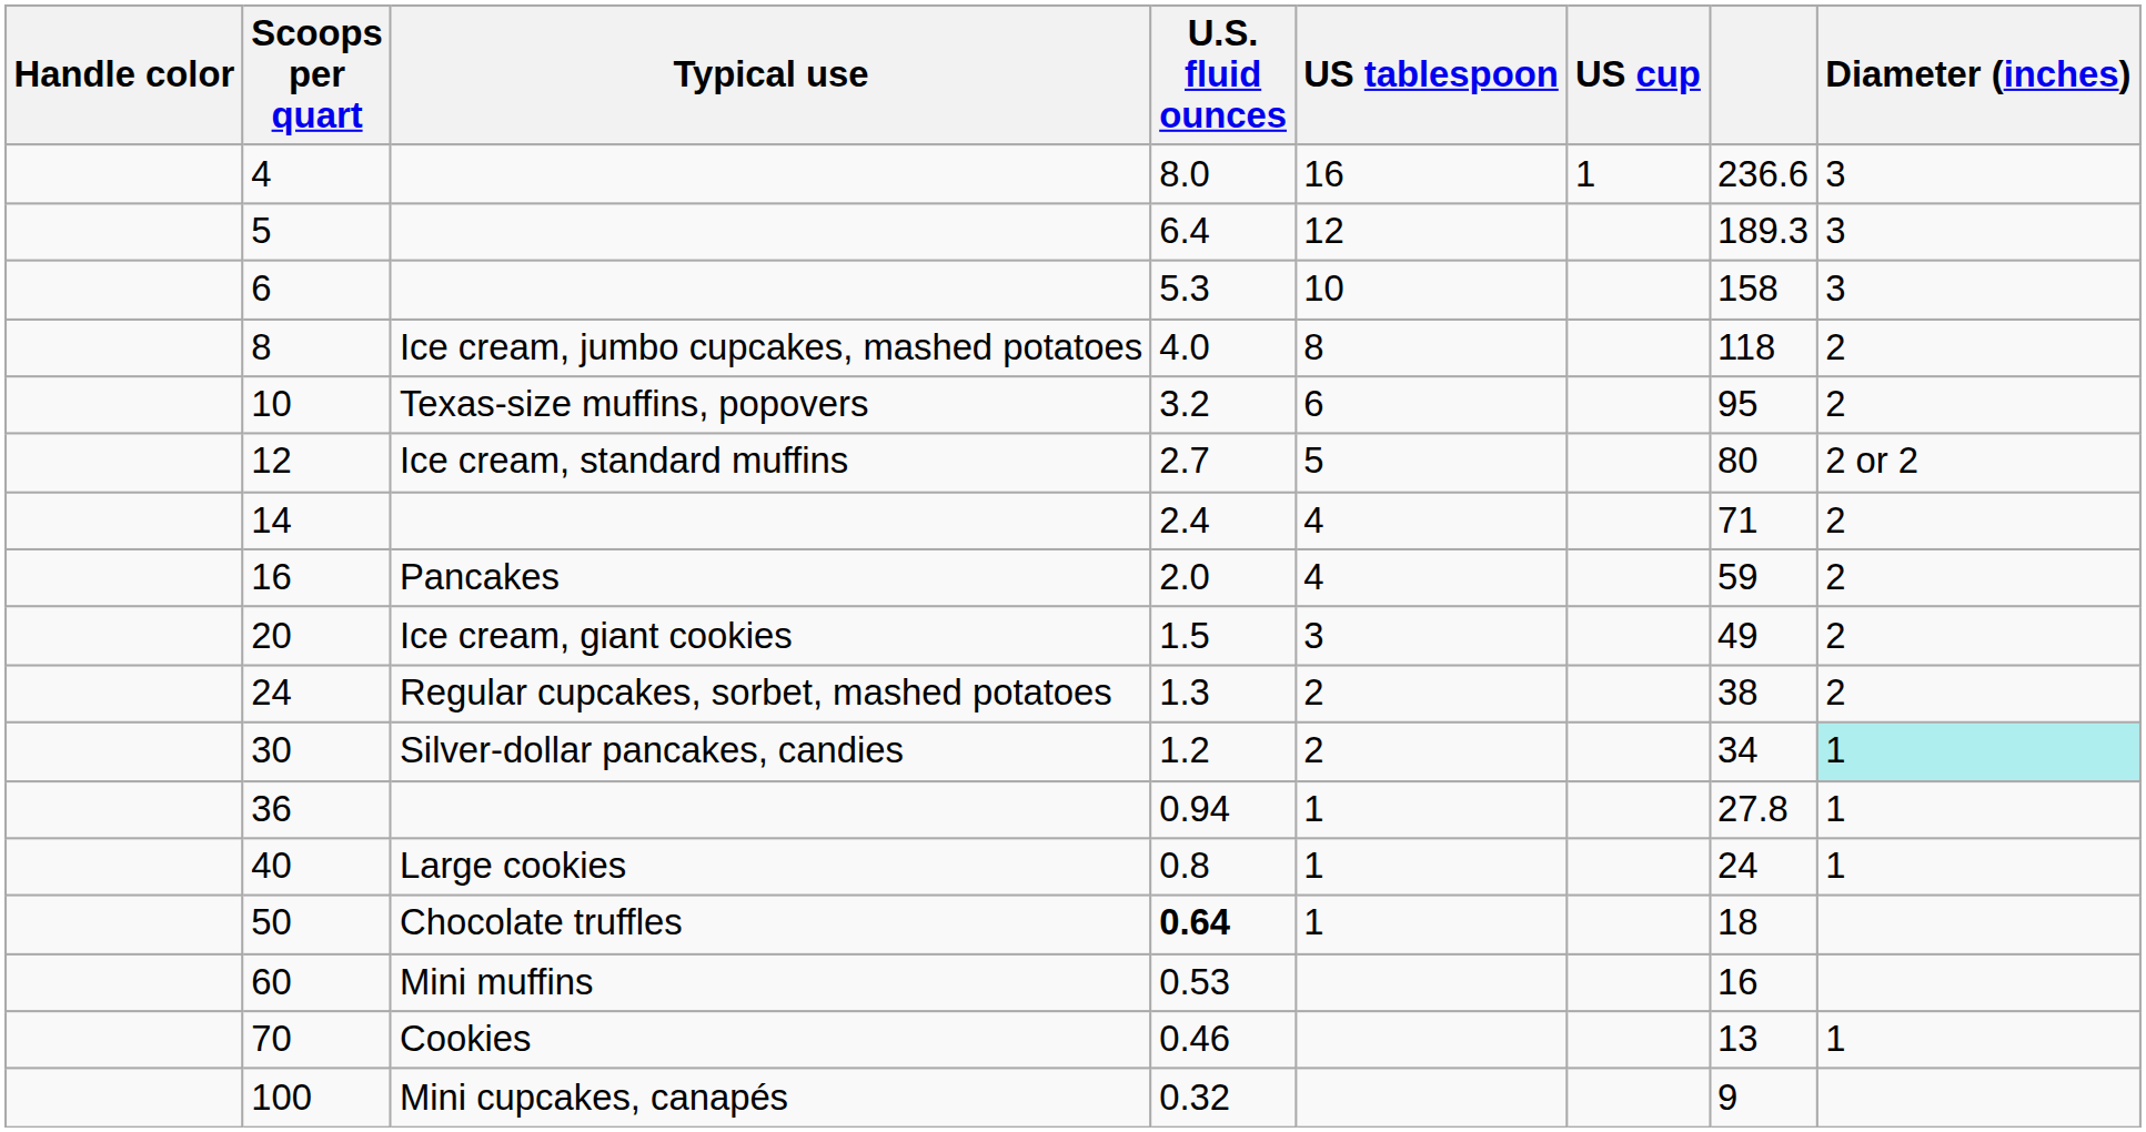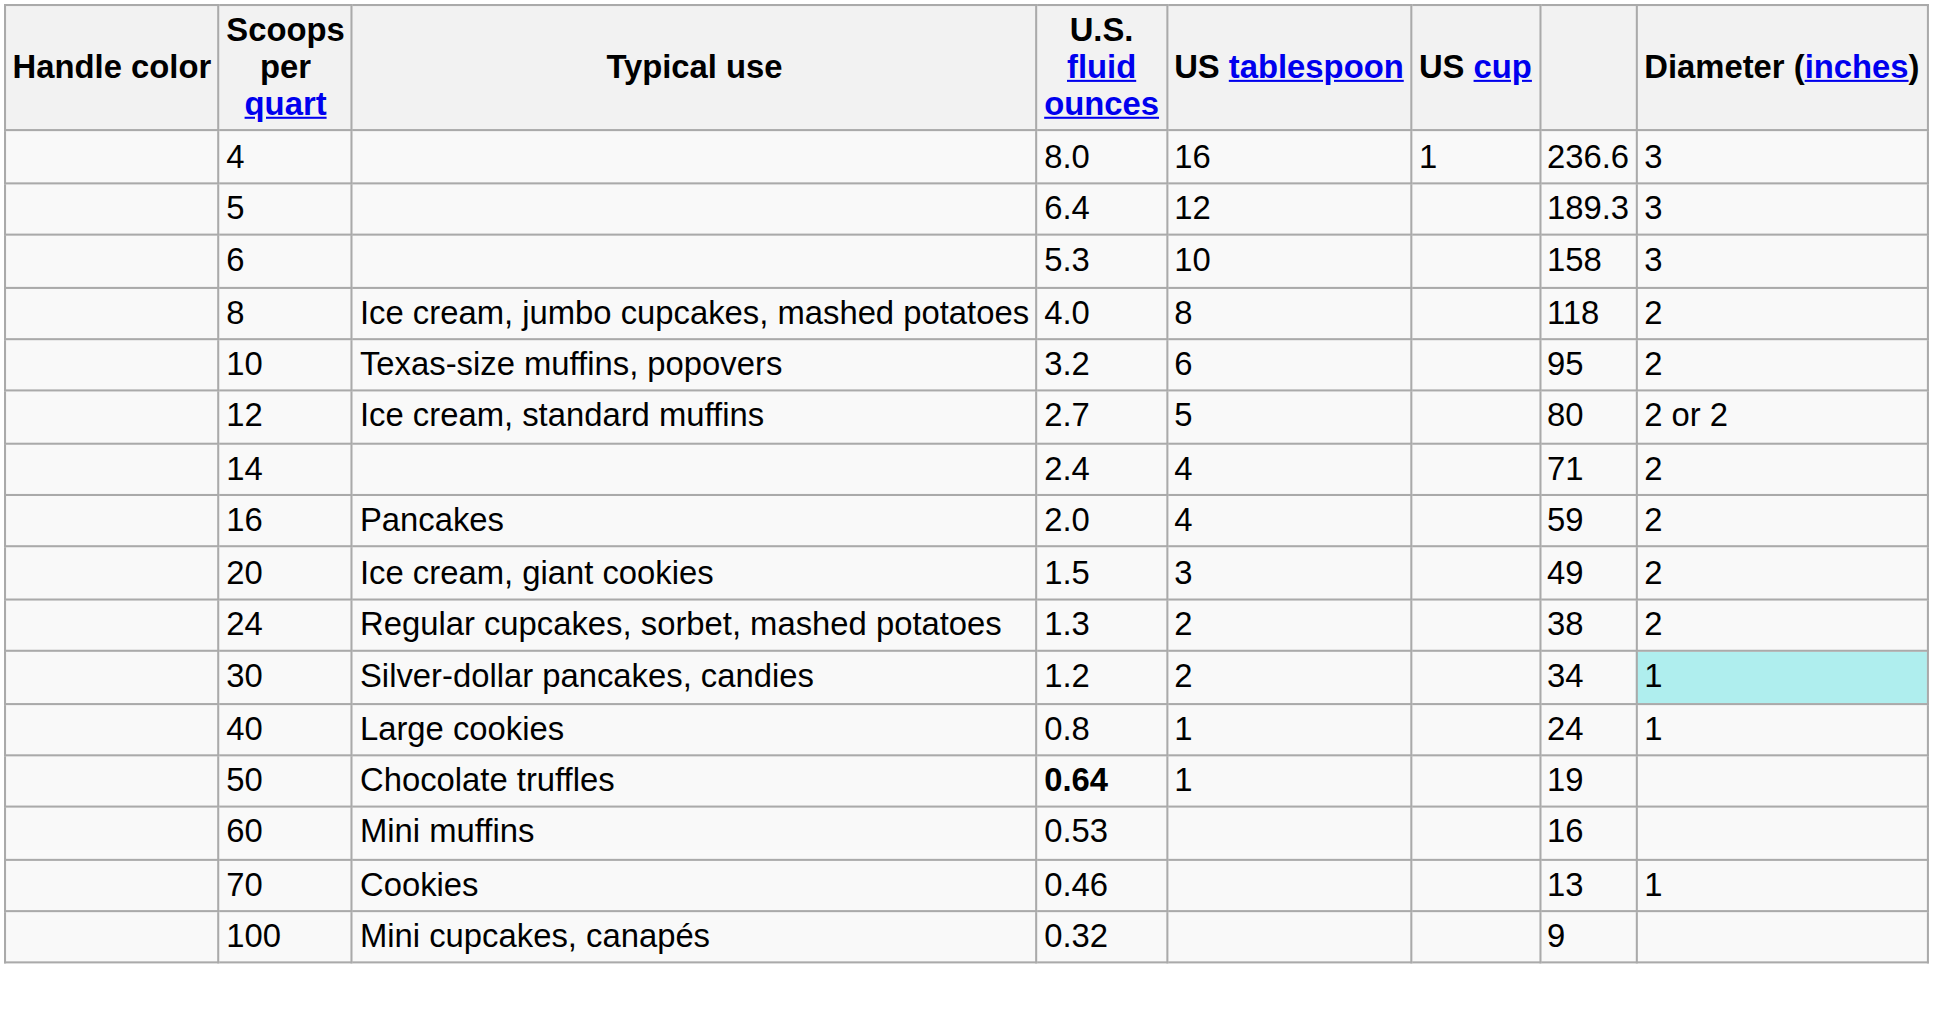- row: 36 | 0.94 | 1 | 27.8 | 1
50 | column 7: 18 -> 19
